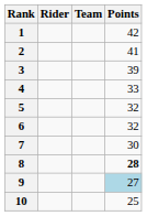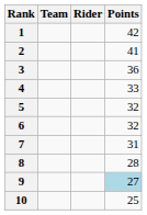columns swapped: Rider <-> Team
3 | Points: 39 -> 36
7 | Points: 30 -> 31
8 | Points: bold -> normal
